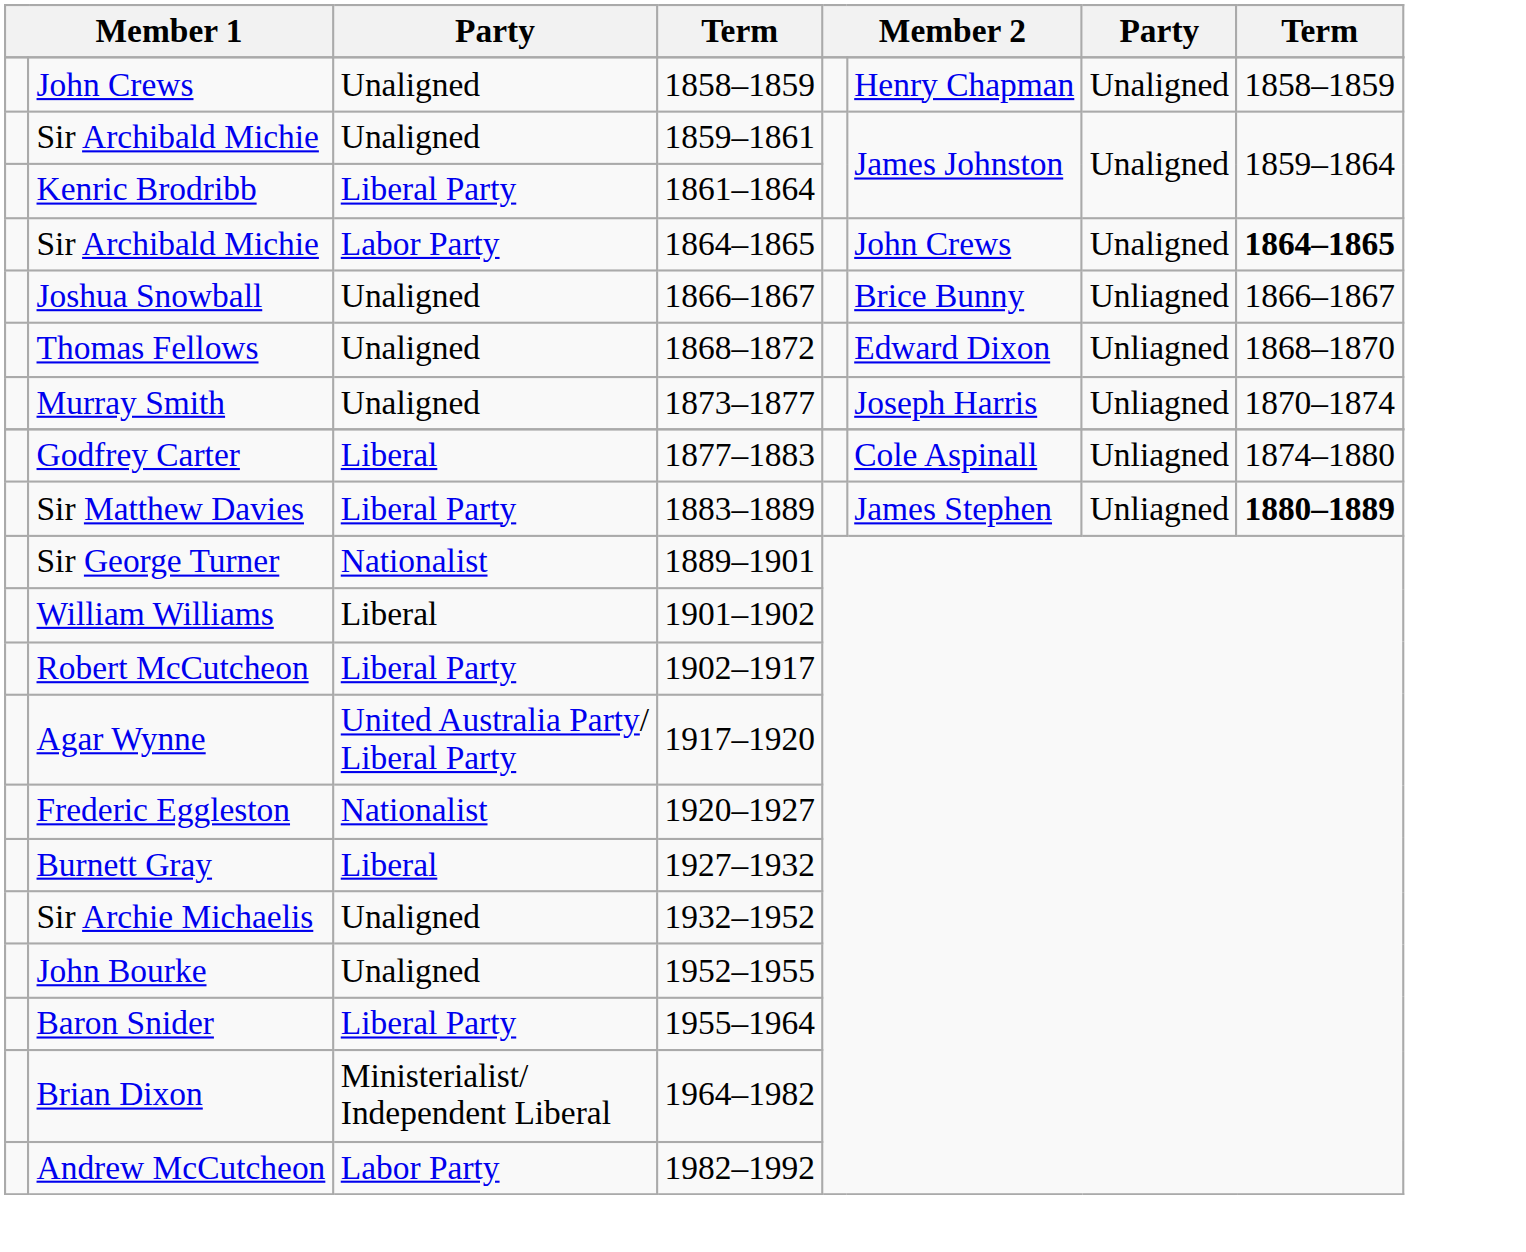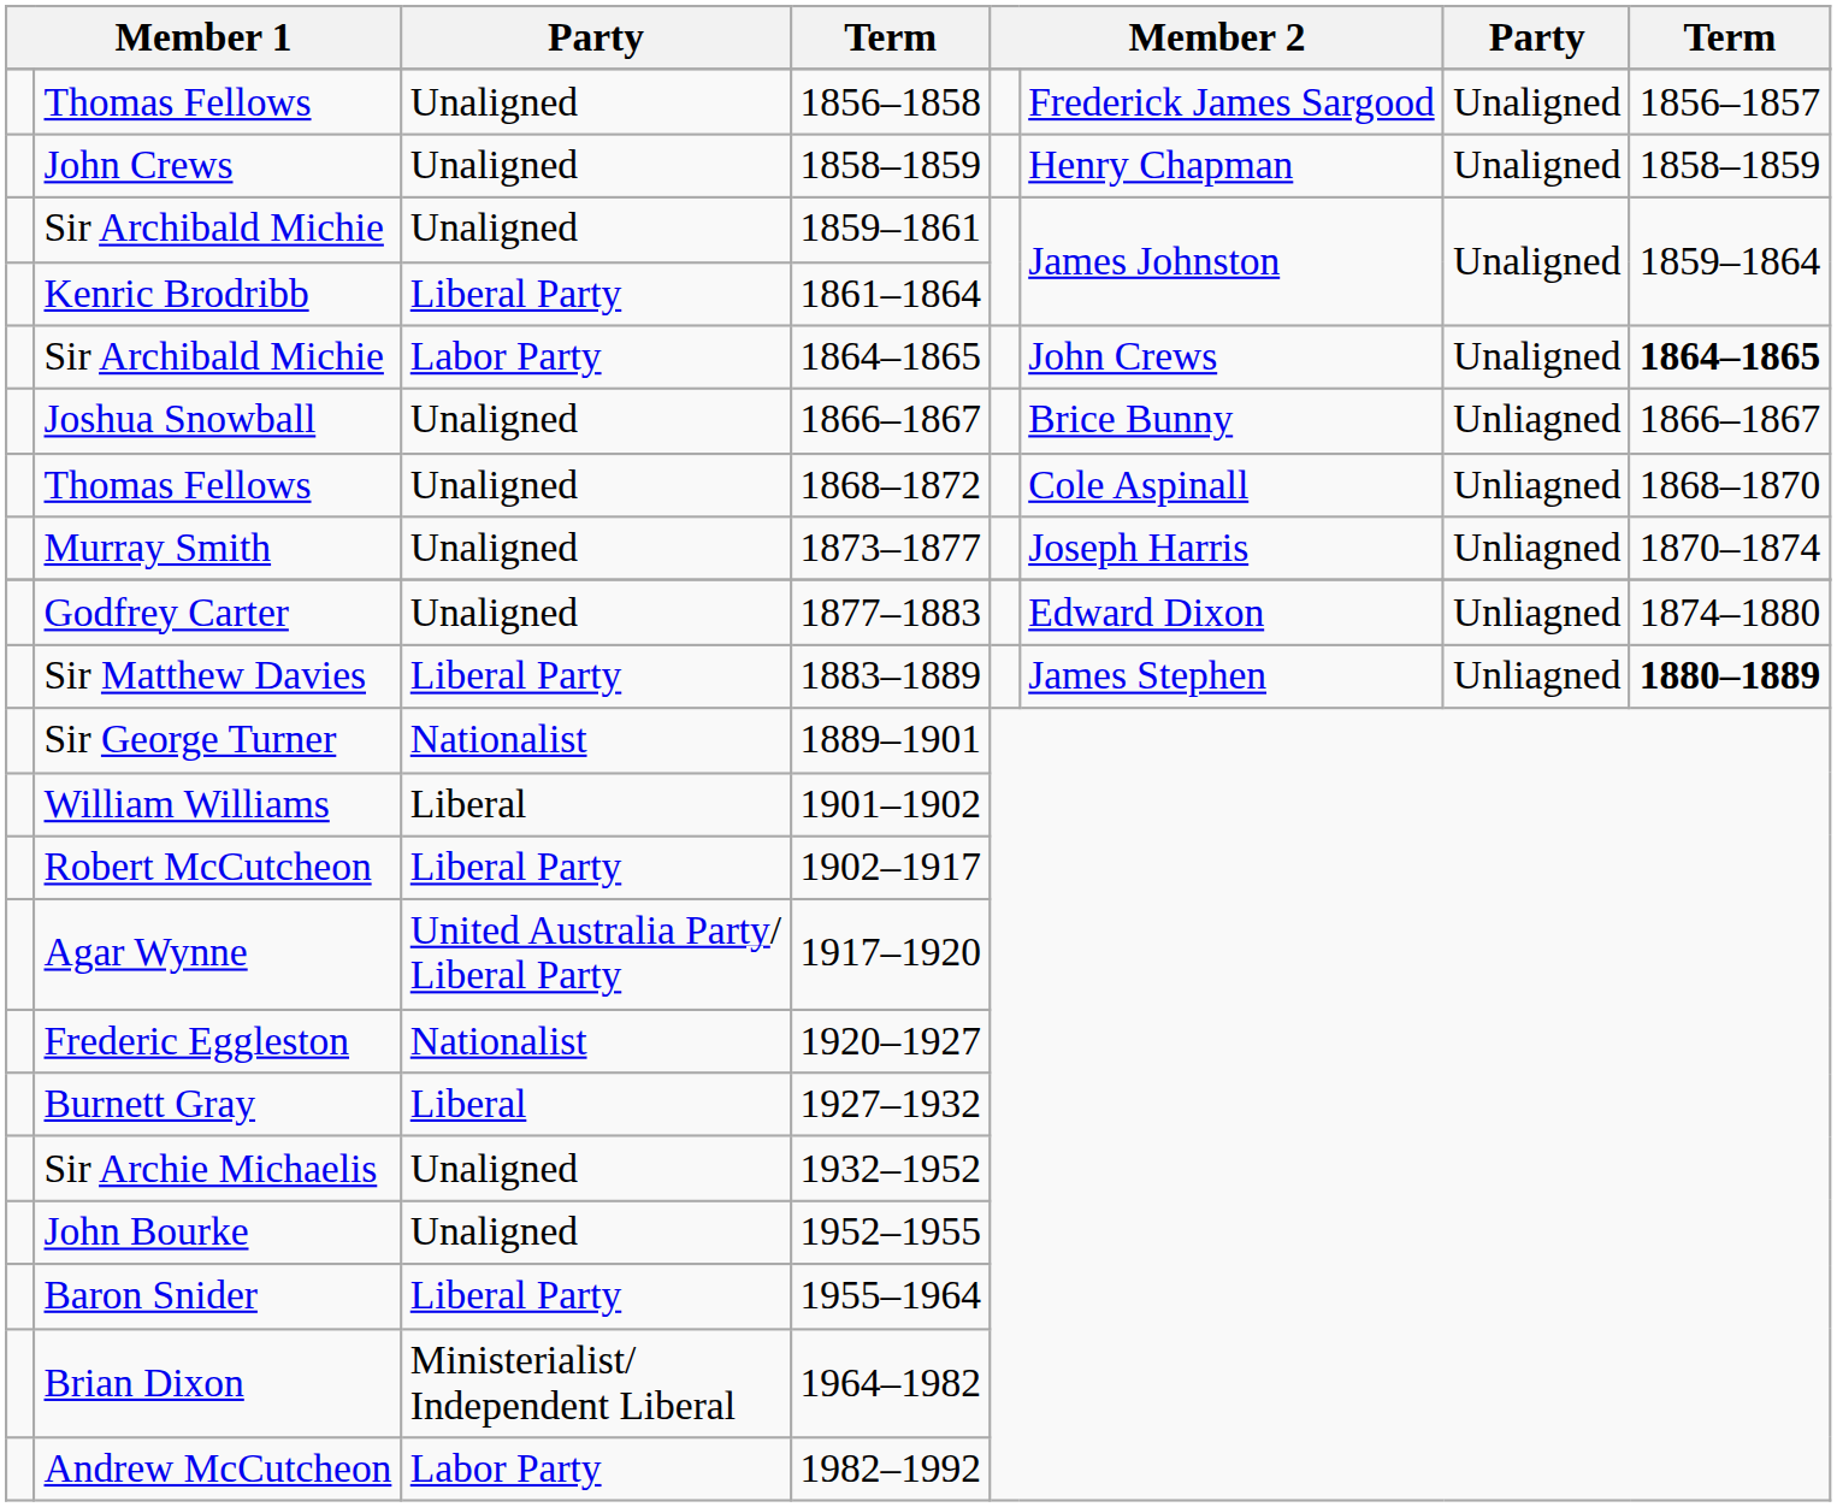+ row: Thomas Fellows | Unaligned | 1856–1858 | Frederick James Sargood | Unaligned | 1856–1857
Thomas Fellows / 1868–1872 | column 6: Edward Dixon -> Cole Aspinall
Godfrey Carter | column 3: Liberal -> Unaligned
Godfrey Carter | column 6: Cole Aspinall -> Edward Dixon
